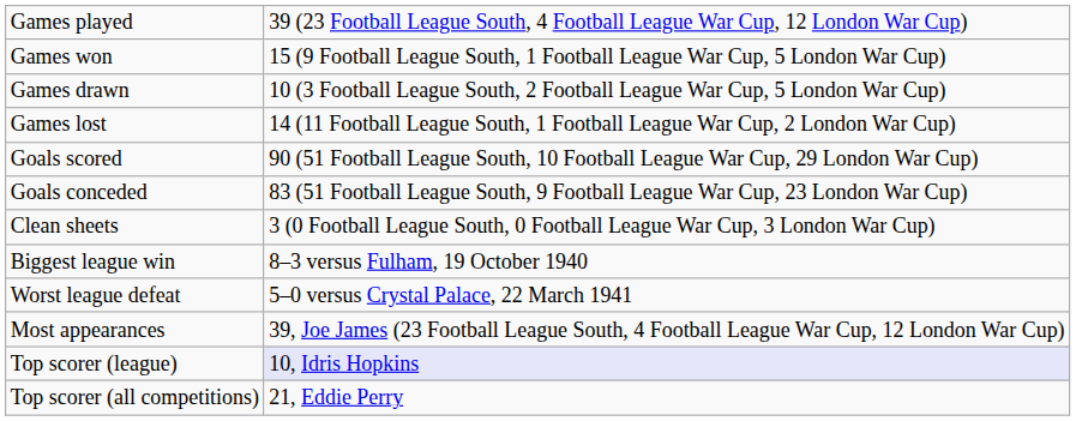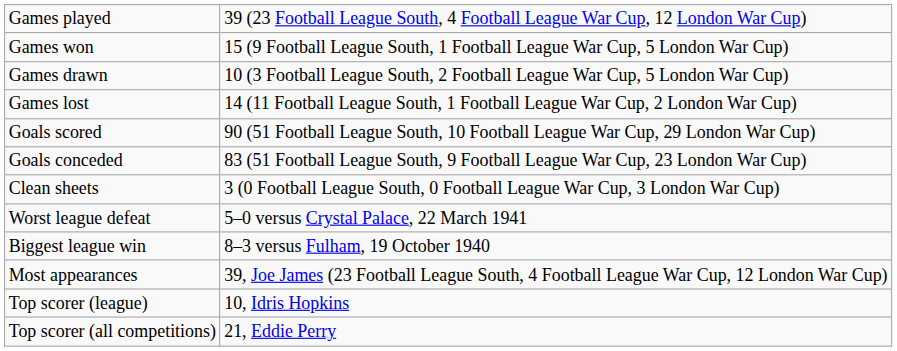rows swapped: Biggest league win <-> Worst league defeat
Top scorer (league) | column 2: lavender background -> no background
